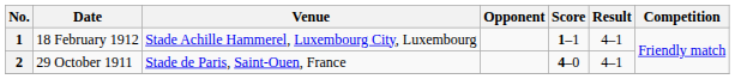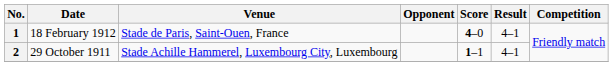1 | Venue: Stade Achille Hammerel, Luxembourg City, Luxembourg -> Stade de Paris, Saint-Ouen, France
1 | Score: 1–1 -> 4–0
2 | Venue: Stade de Paris, Saint-Ouen, France -> Stade Achille Hammerel, Luxembourg City, Luxembourg
2 | Score: 4–0 -> 1–1
